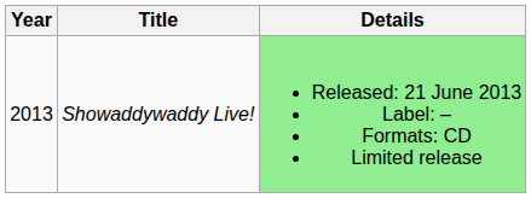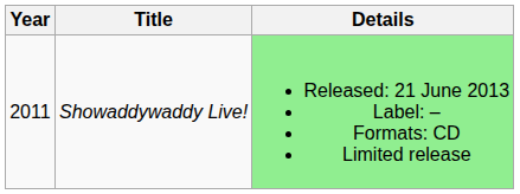Showaddywaddy Live! | Year: 2013 -> 2011
